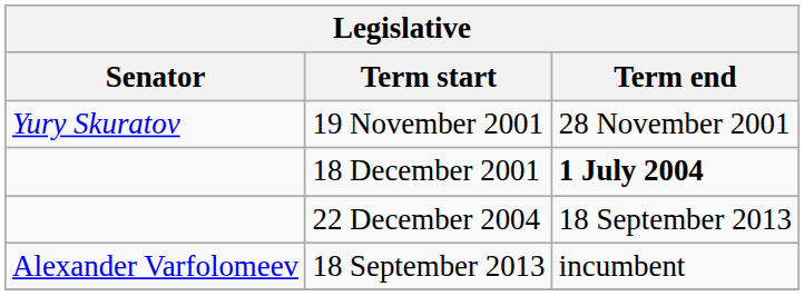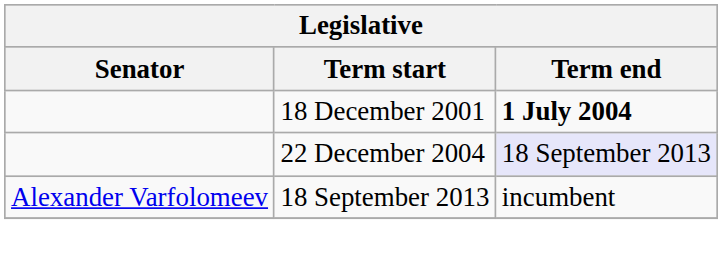- row: Yury Skuratov | 19 November 2001 | 28 November 2001
22 December 2004 | Term end: no background -> lavender background
